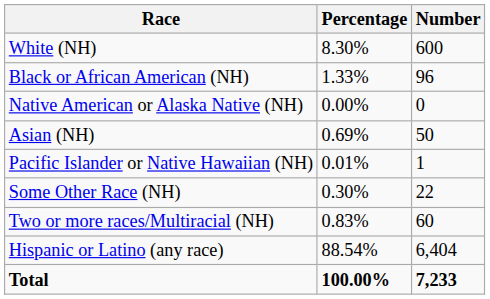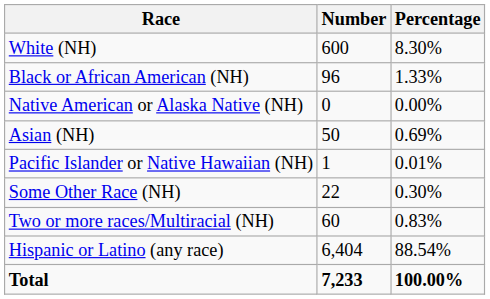columns swapped: Number <-> Percentage
